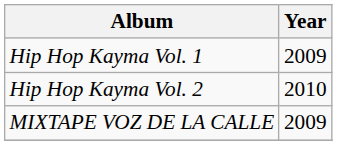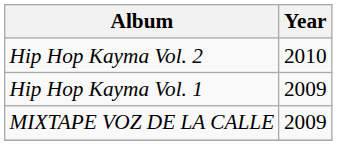rows swapped: Hip Hop Kayma Vol. 1 <-> Hip Hop Kayma Vol. 2
